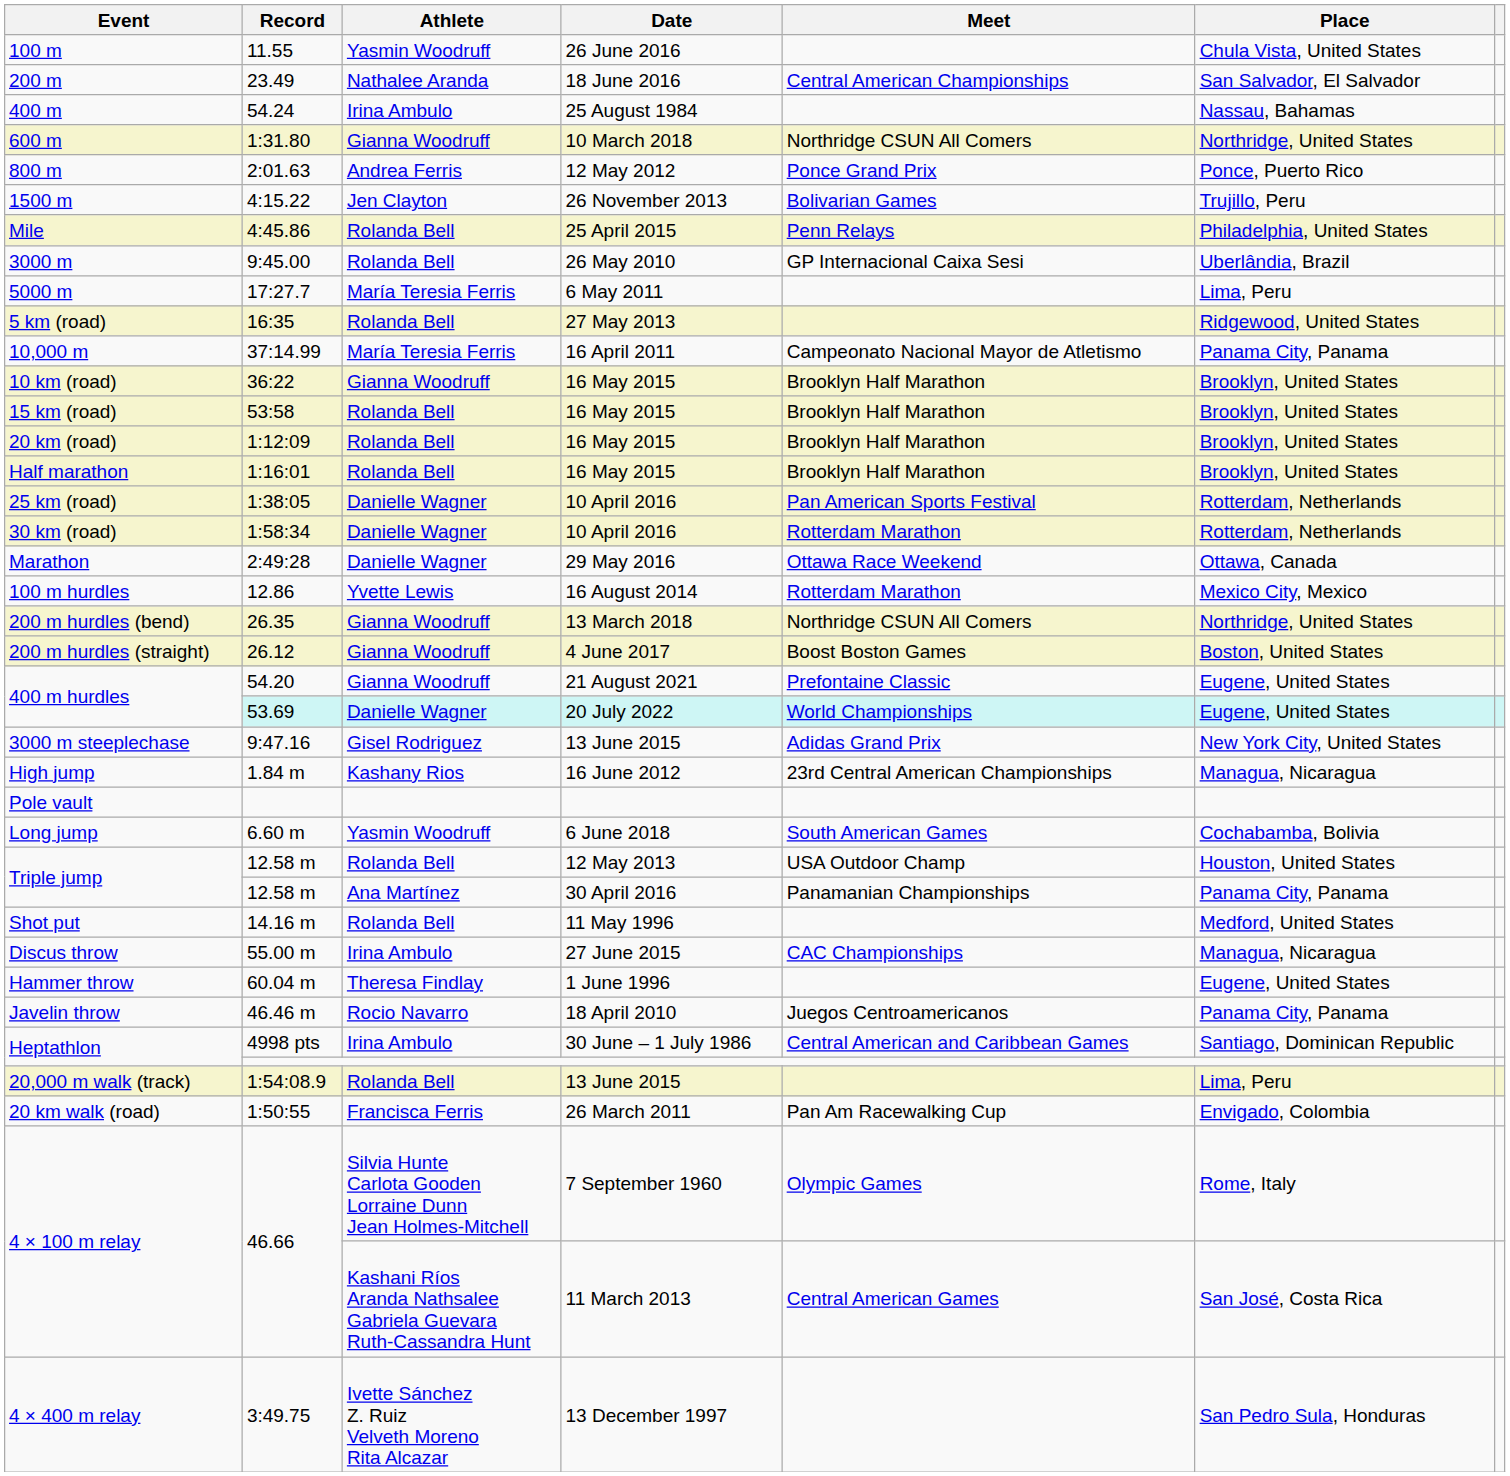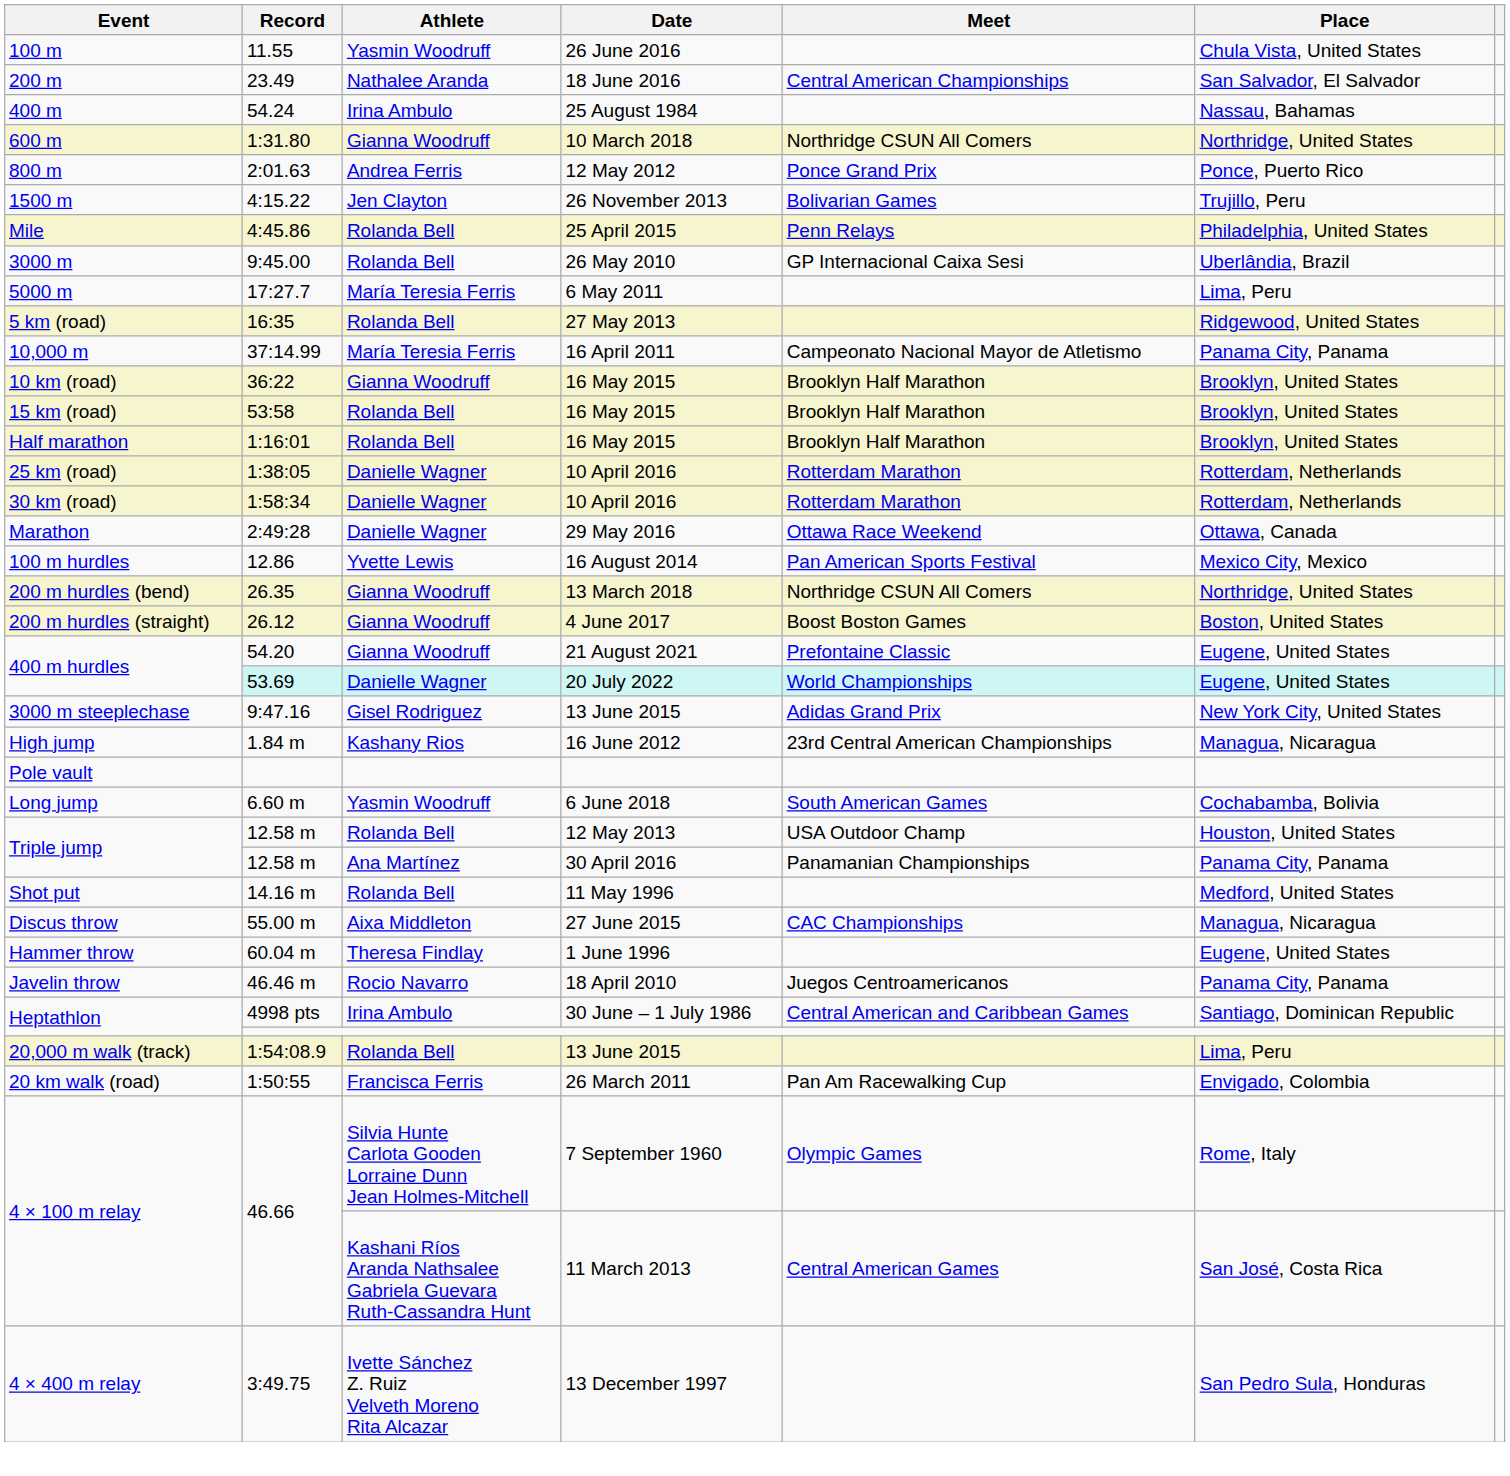- row: 20 km (road) | 1:12:09 | Rolanda Bell | 16 May 2015 | Brooklyn Half Marathon | Brooklyn, United States
25 km (road) | Meet: Pan American Sports Festival -> Rotterdam Marathon
100 m hurdles | Meet: Rotterdam Marathon -> Pan American Sports Festival
Discus throw | Athlete: Irina Ambulo -> Aixa Middleton
